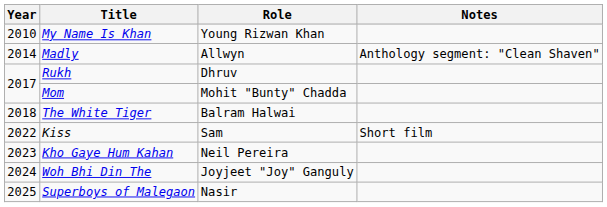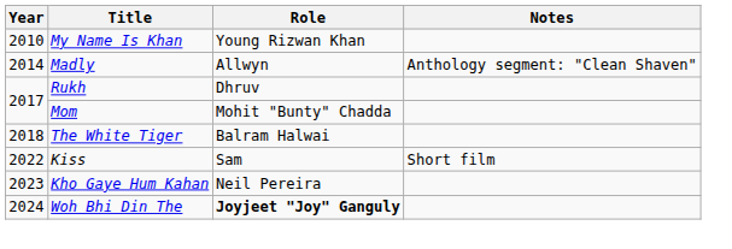Woh Bhi Din The | Role: normal -> bold
- row: 2025 | Superboys of Malegaon | Nasir
